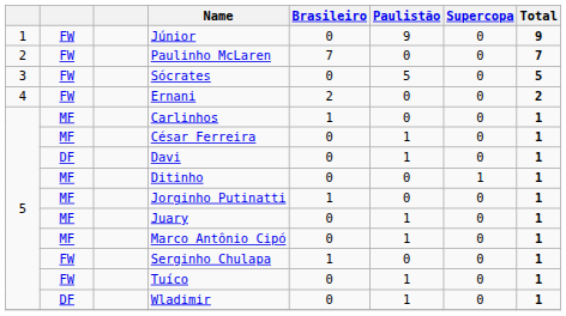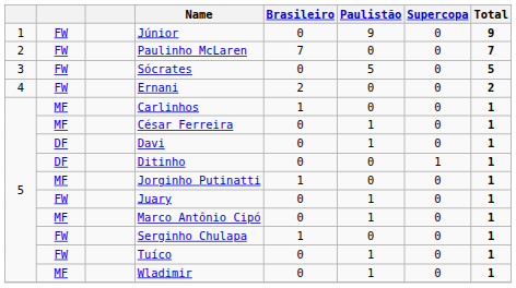Ditinho | column 2: MF -> DF
Juary | column 2: MF -> FW
Wladimir | column 2: DF -> MF
